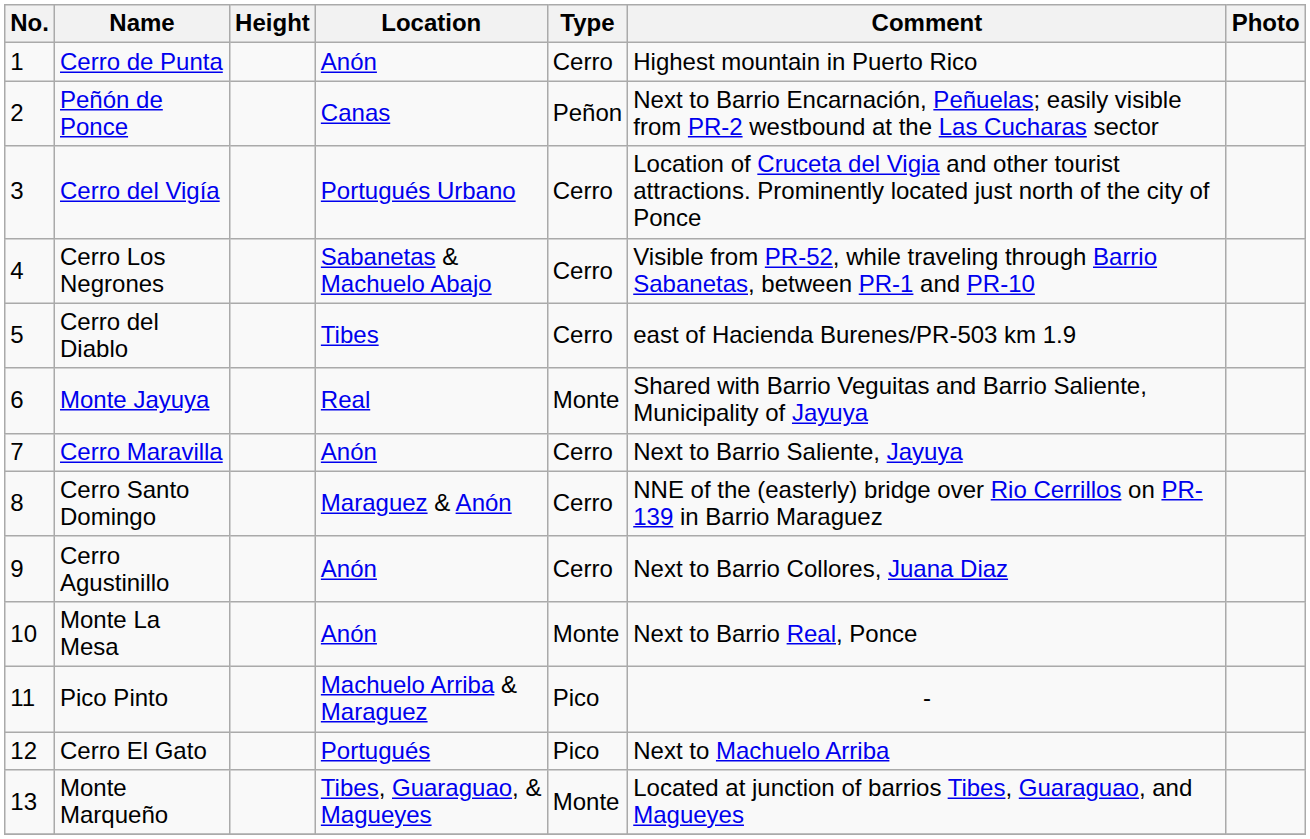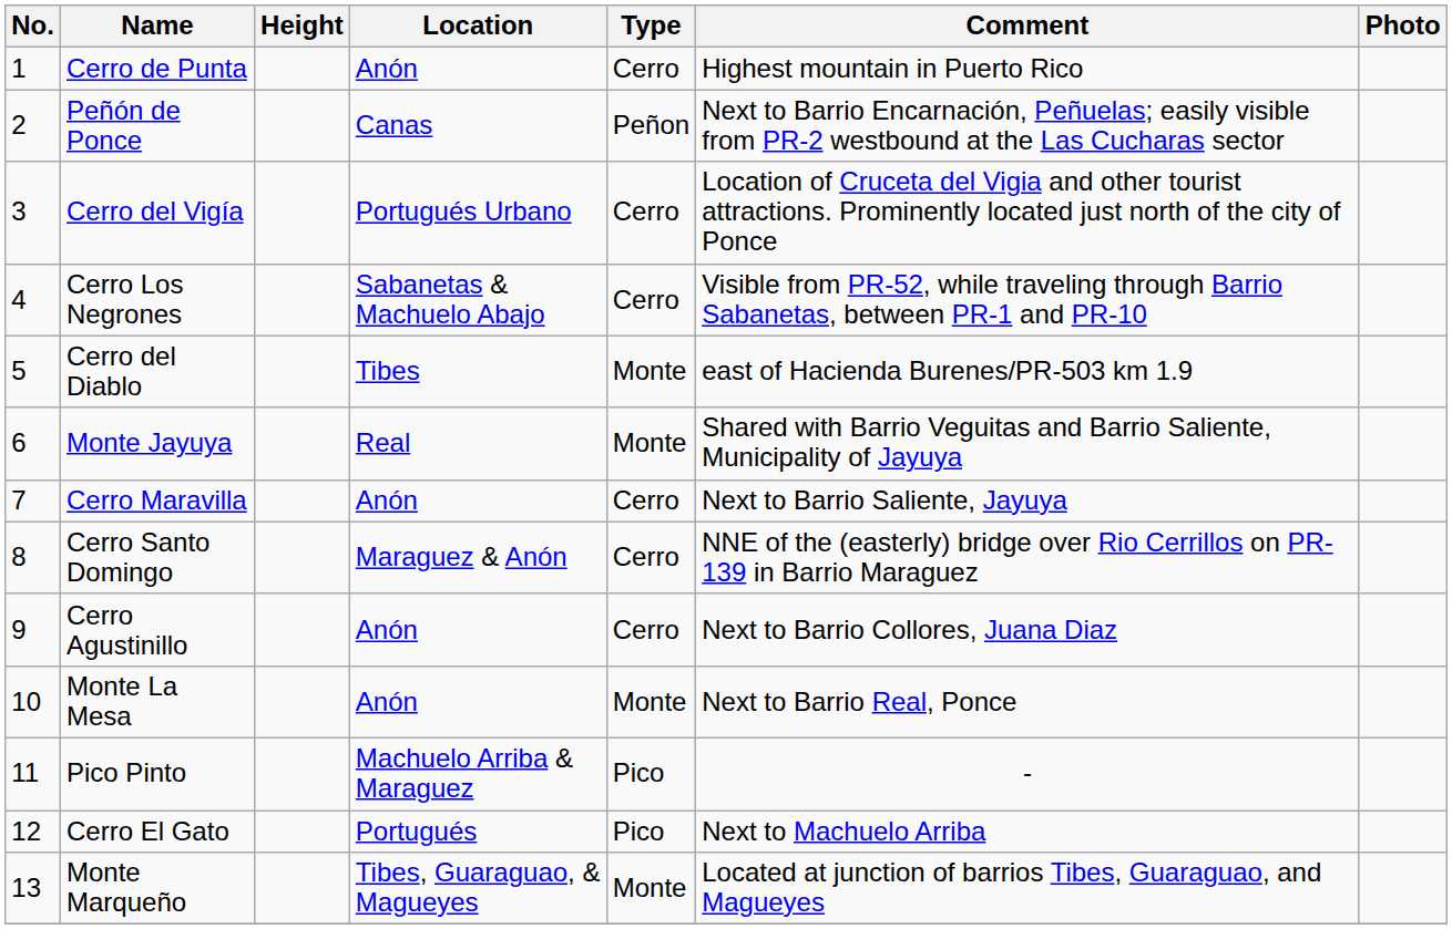Cerro del Diablo | Type: Cerro -> Monte
